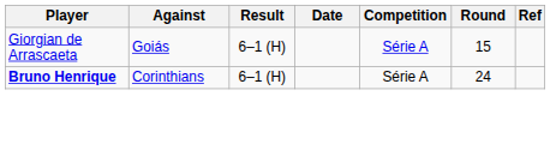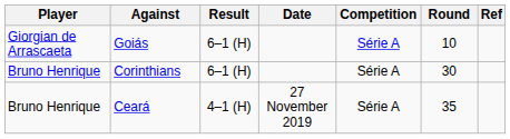Goiás | Round: 15 -> 10
Corinthians | Player: bold -> normal
Corinthians | Round: 24 -> 30
+ row: Bruno Henrique | Ceará | 4–1 (H) | 27 November 2019 | Série A | 35
